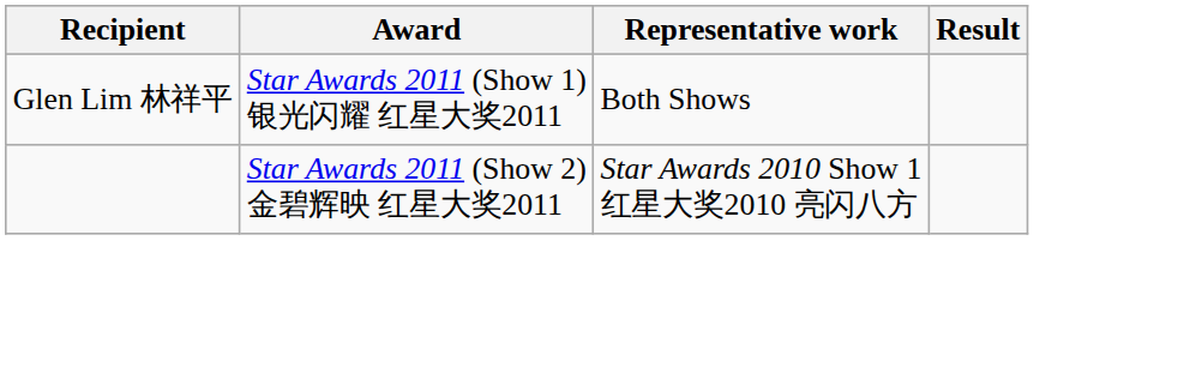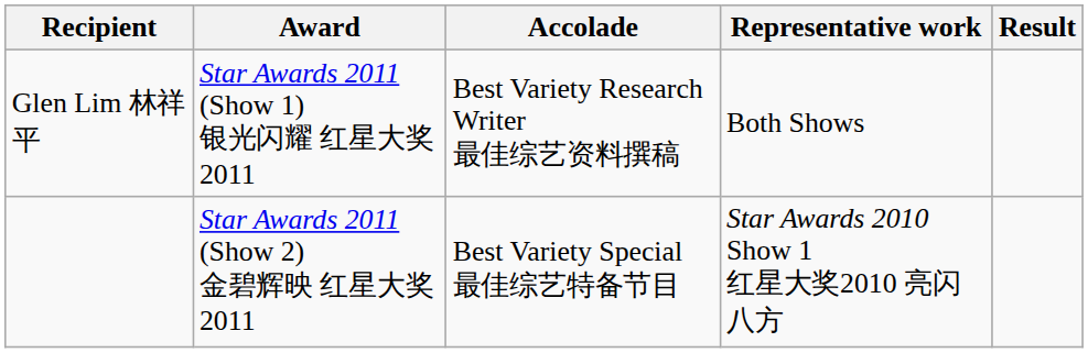+ column: Accolade | Best Variety Research Writer 最佳综艺资料撰稿 | Best Variety Special 最佳综艺特备节目
